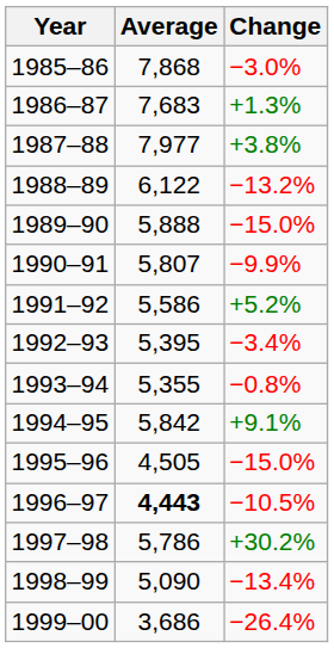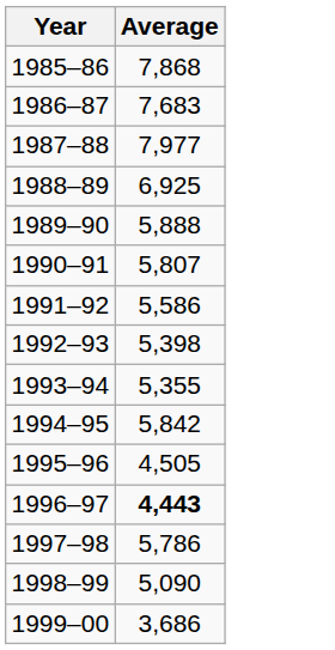- column: Change | −3.0% | +1.3% | +3.8% | −13.2% | −15.0% | −9.9% | +5.2% | −3.4% | −0.8% | +9.1% | −15.0% | −10.5% | +30.2% | −13.4% | −26.4%
1988–89 | Average: 6,122 -> 6,925
1992–93 | Average: 5,395 -> 5,398
